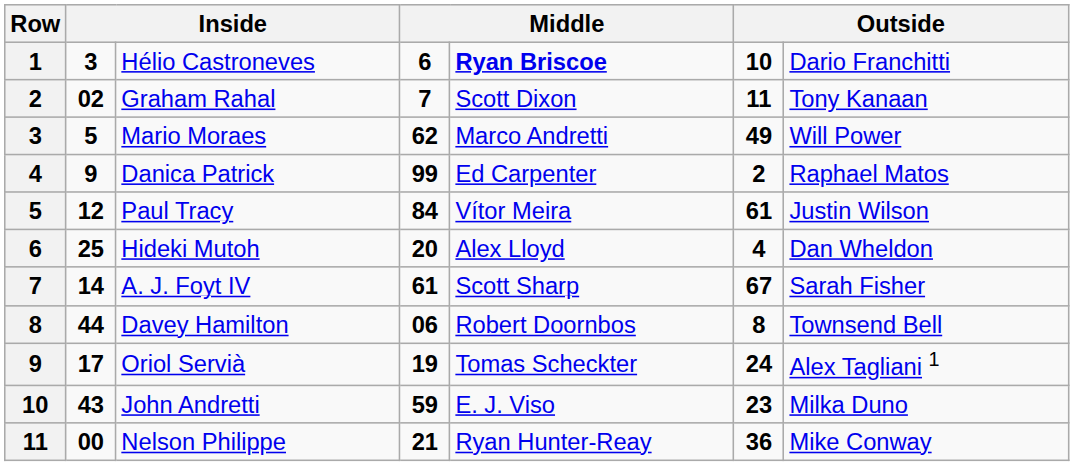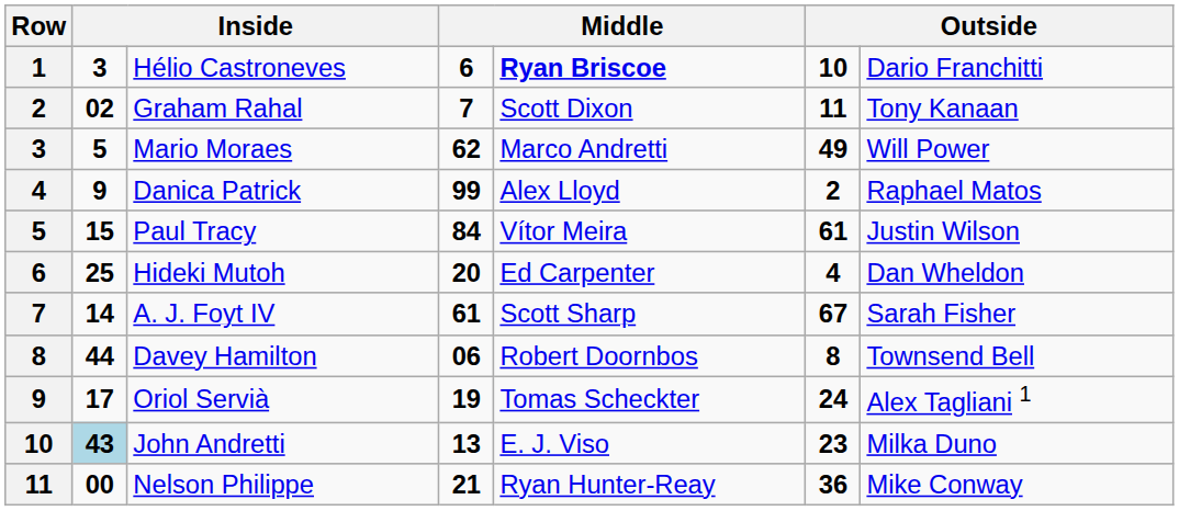Danica Patrick | column 5: Ed Carpenter -> Alex Lloyd
Paul Tracy | column 2: 12 -> 15
Hideki Mutoh | column 5: Alex Lloyd -> Ed Carpenter
John Andretti | column 2: no background -> lightblue background
John Andretti | column 4: 59 -> 13
